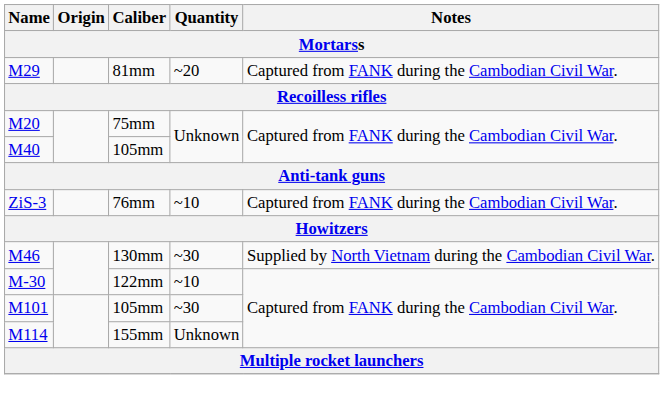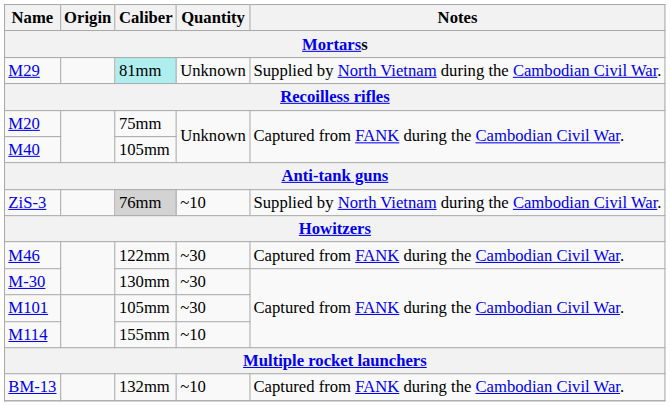M29 | Caliber: no background -> paleturquoise background
M29 | Quantity: ~20 -> Unknown
M29 | Notes: Captured from FANK during the Cambodian Civil War. -> Supplied by North Vietnam during the Cambodian Civil War.
ZiS-3 | Caliber: no background -> lightgrey background
ZiS-3 | Notes: Captured from FANK during the Cambodian Civil War. -> Supplied by North Vietnam during the Cambodian Civil War.
M46 | Caliber: 130mm -> 122mm
M46 | Notes: Supplied by North Vietnam during the Cambodian Civil War. -> Captured from FANK during the Cambodian Civil War.
M-30 | Caliber: 122mm -> 130mm
M-30 | Quantity: ~10 -> ~30
M114 | Quantity: Unknown -> ~10
+ row: BM-13 | 132mm | ~10 | Captured from FANK during the Cambodian Civil War.
